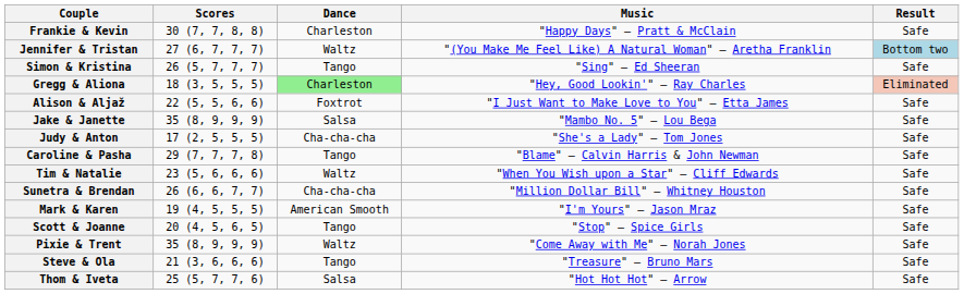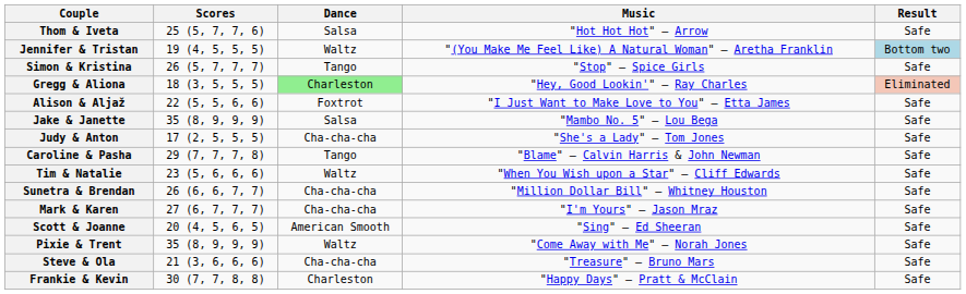rows swapped: Thom & Iveta <-> Frankie & Kevin
Jennifer & Tristan | Scores: 27 (6, 7, 7, 7) -> 19 (4, 5, 5, 5)
Simon & Kristina | Music: "Sing" — Ed Sheeran -> "Stop" — Spice Girls
Mark & Karen | Scores: 19 (4, 5, 5, 5) -> 27 (6, 7, 7, 7)
Mark & Karen | Dance: American Smooth -> Cha-cha-cha
Scott & Joanne | Dance: Tango -> American Smooth
Scott & Joanne | Music: "Stop" — Spice Girls -> "Sing" — Ed Sheeran
Steve & Ola | Dance: Tango -> Cha-cha-cha
